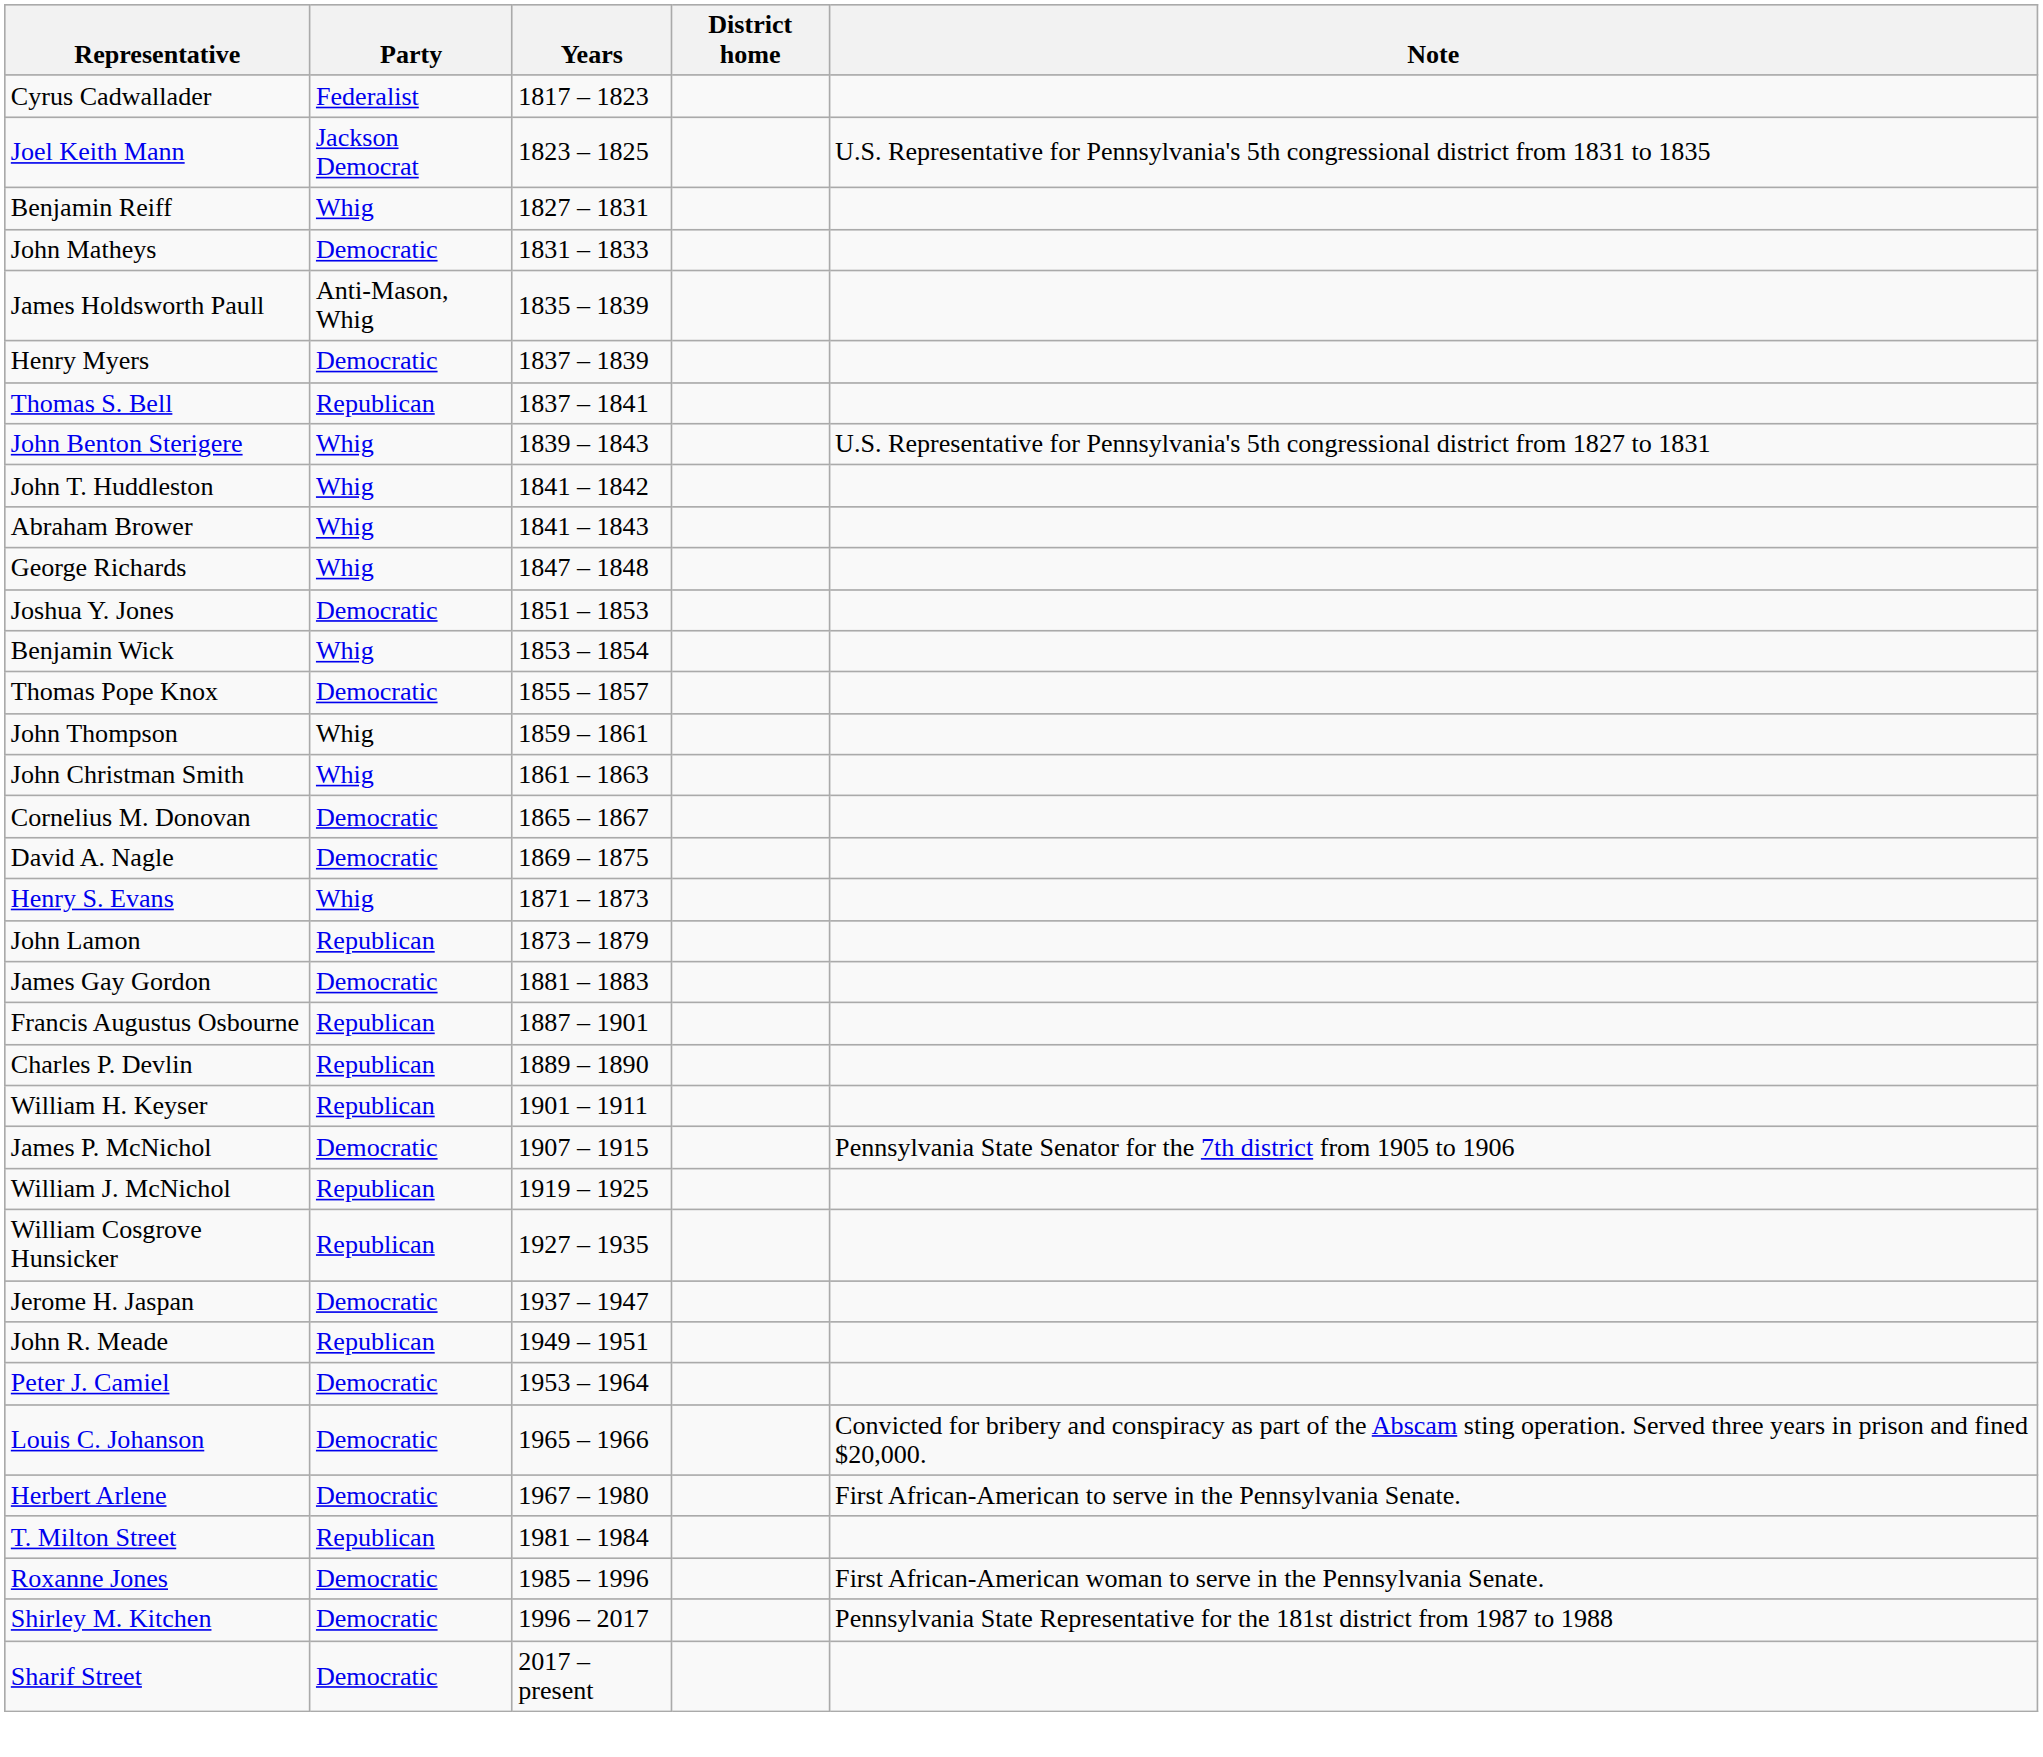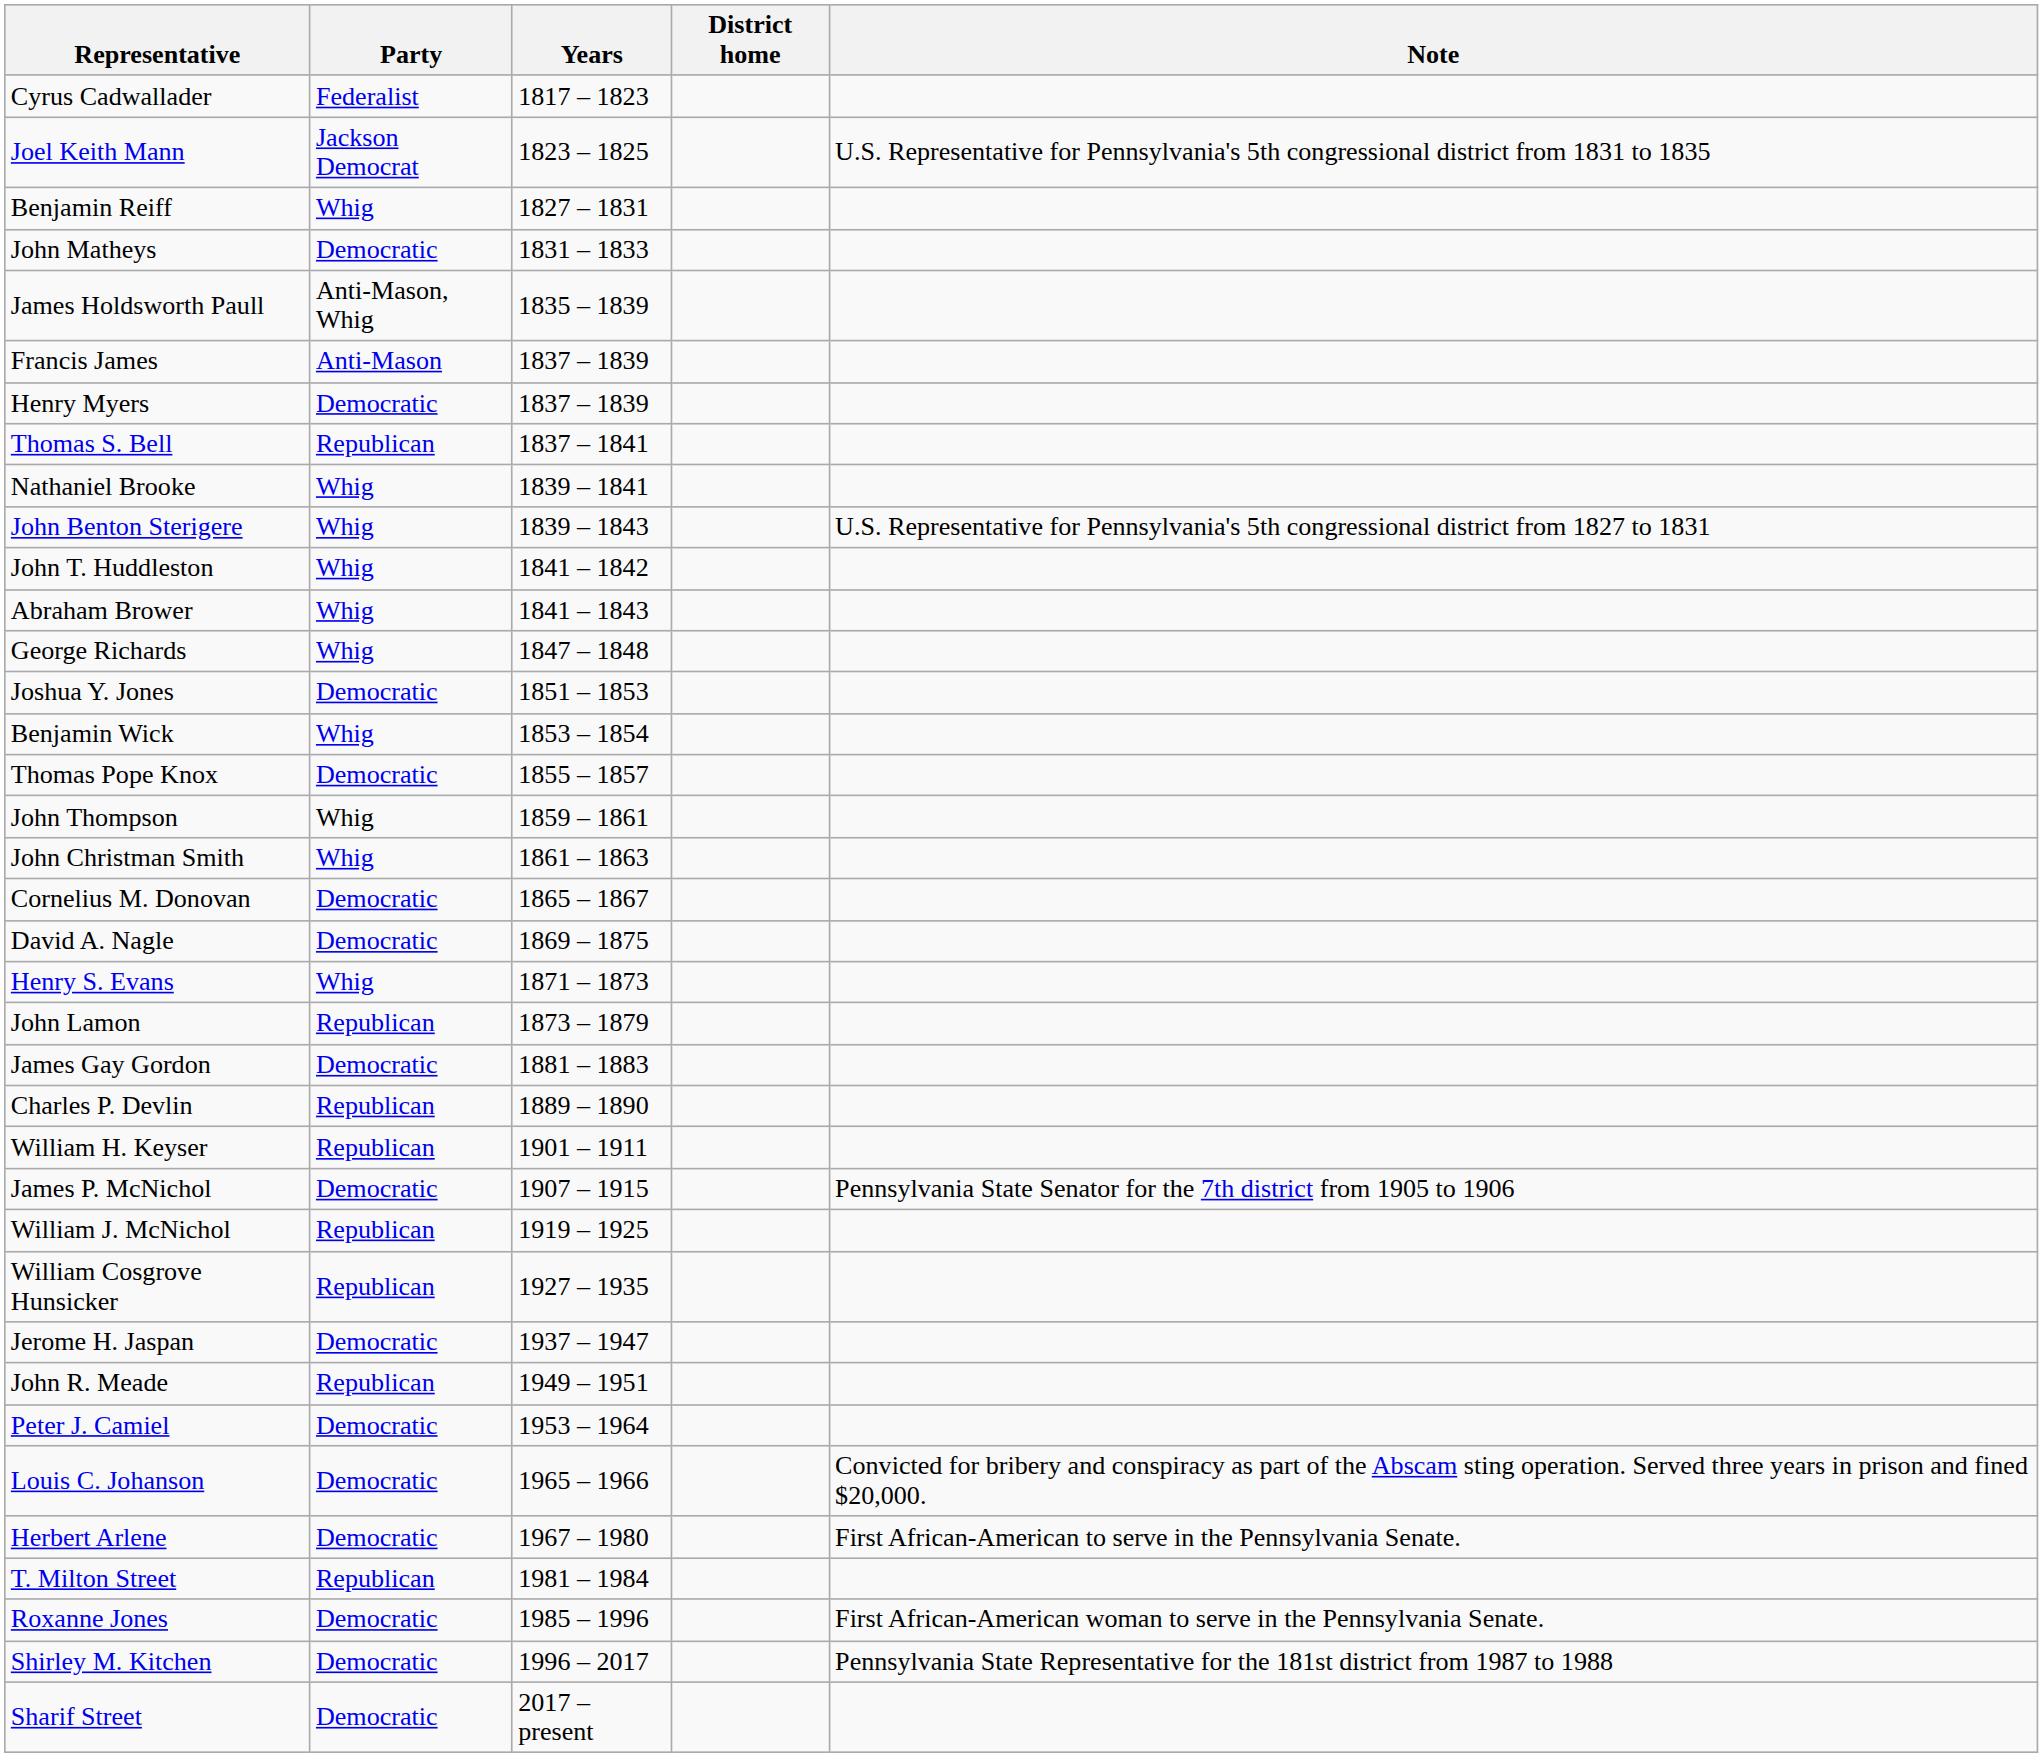+ row: Francis James | Anti-Mason | 1837 – 1839
+ row: Nathaniel Brooke | Whig | 1839 – 1841
- row: Francis Augustus Osbourne | Republican | 1887 – 1901
